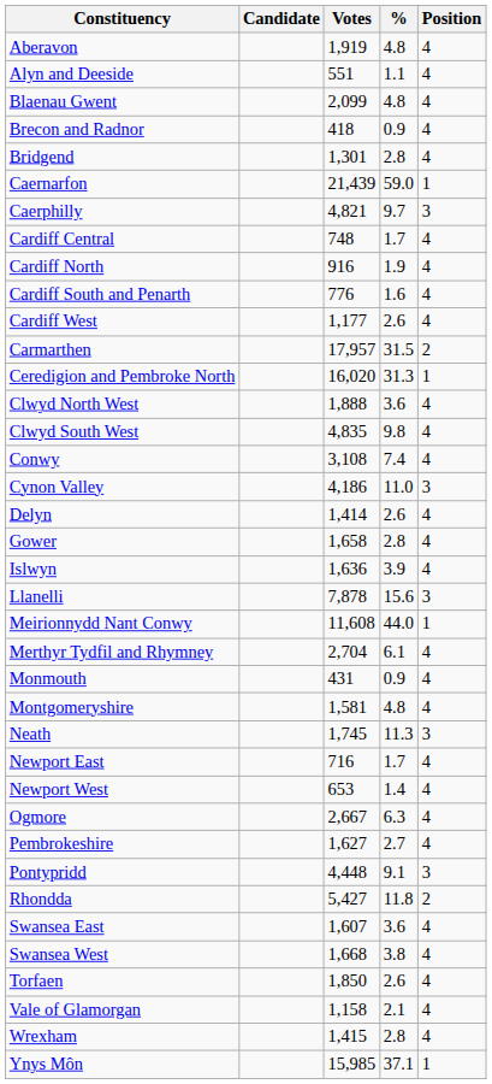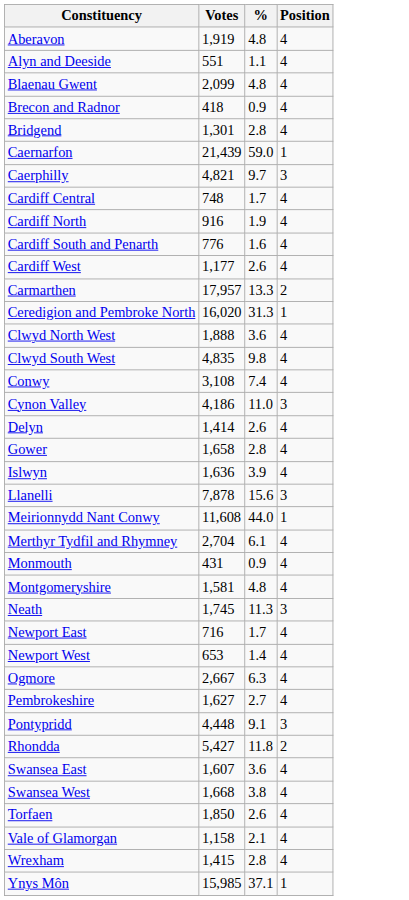- column: Candidate
Carmarthen | %: 31.5 -> 13.3
